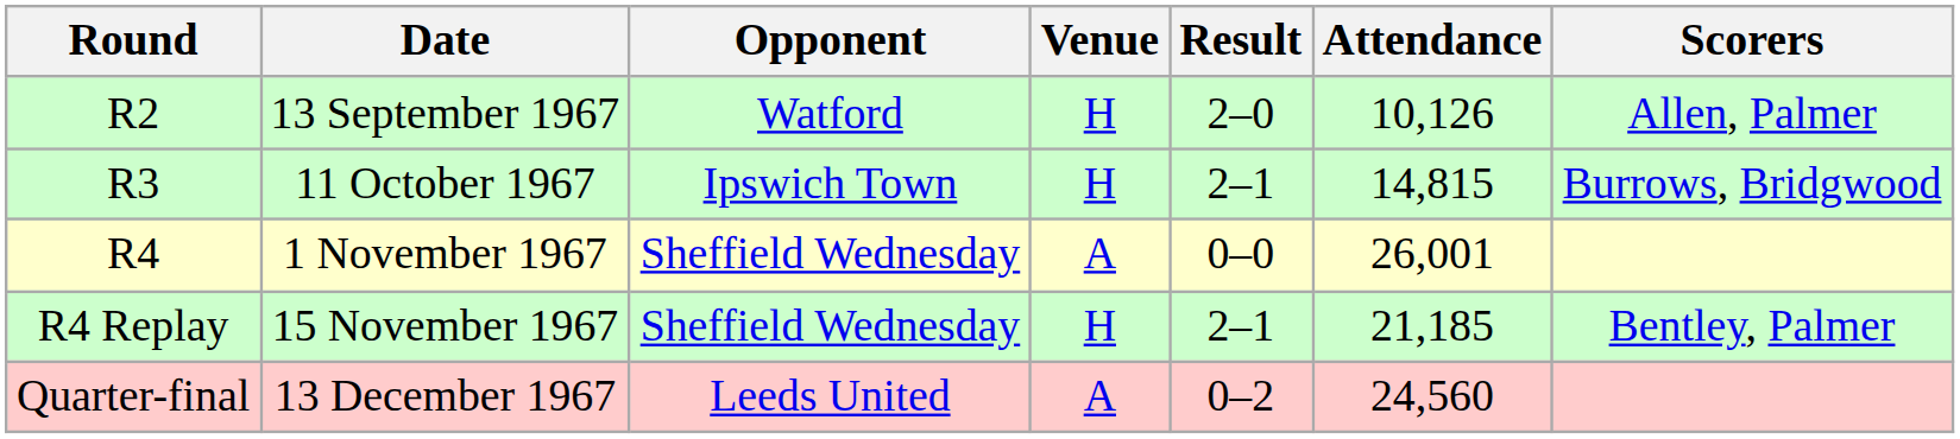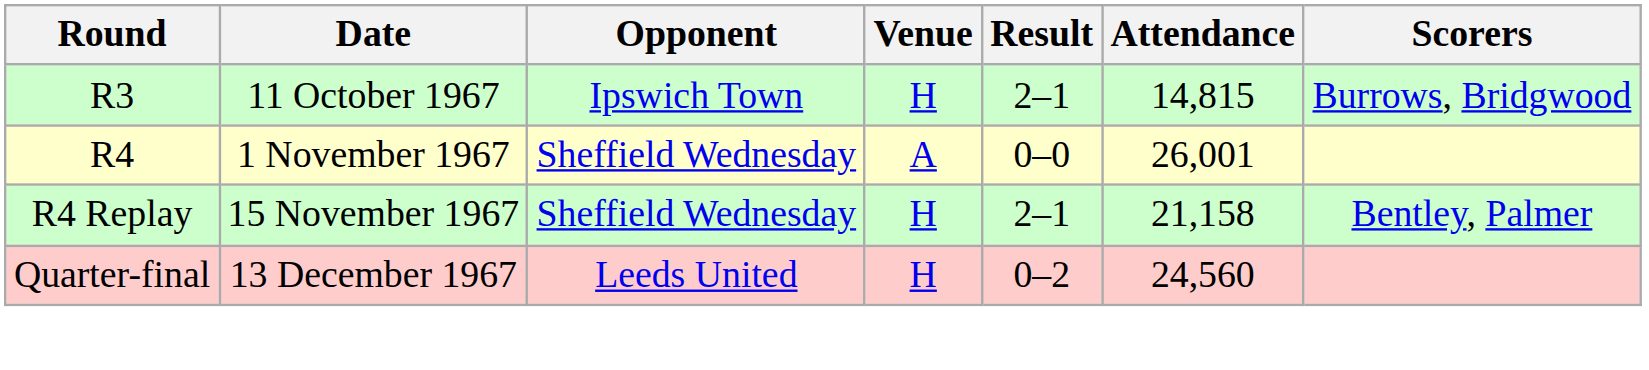- row: R2 | 13 September 1967 | Watford | H | 2–0 | 10,126 | Allen, Palmer
15 November 1967 | Attendance: 21,185 -> 21,158
13 December 1967 | Venue: A -> H
